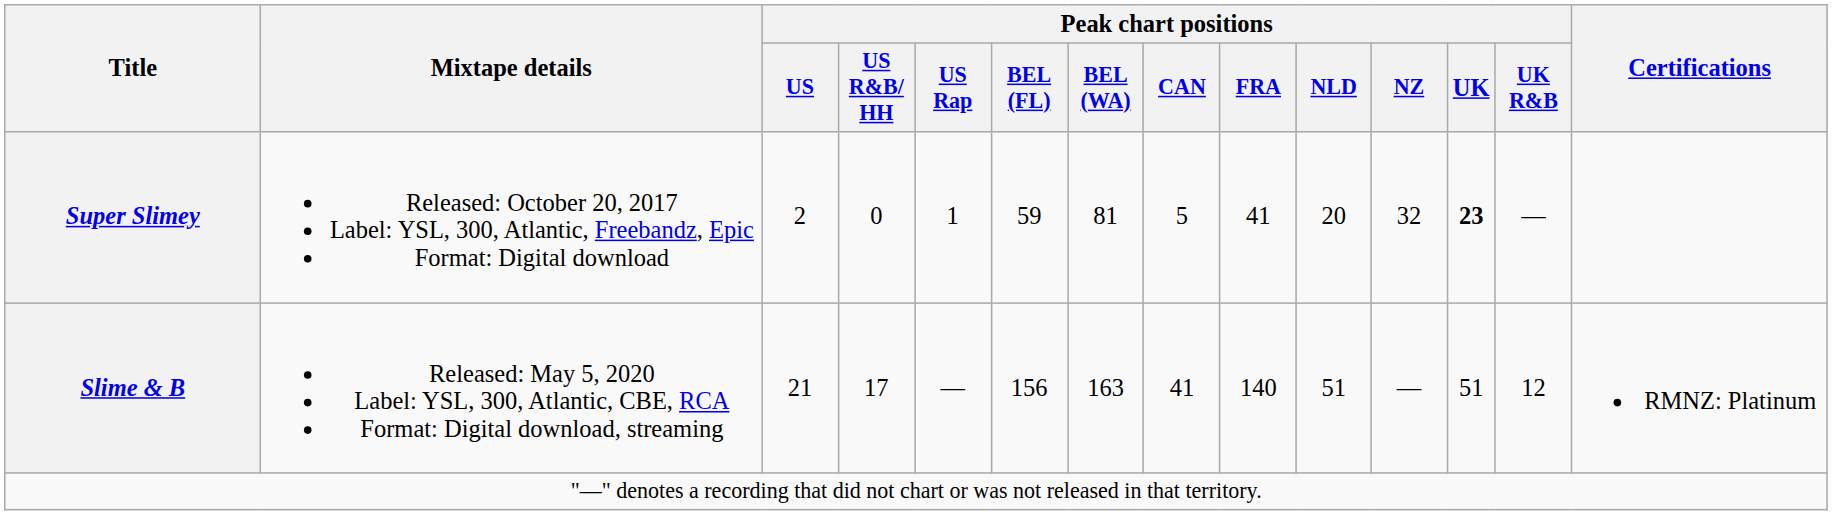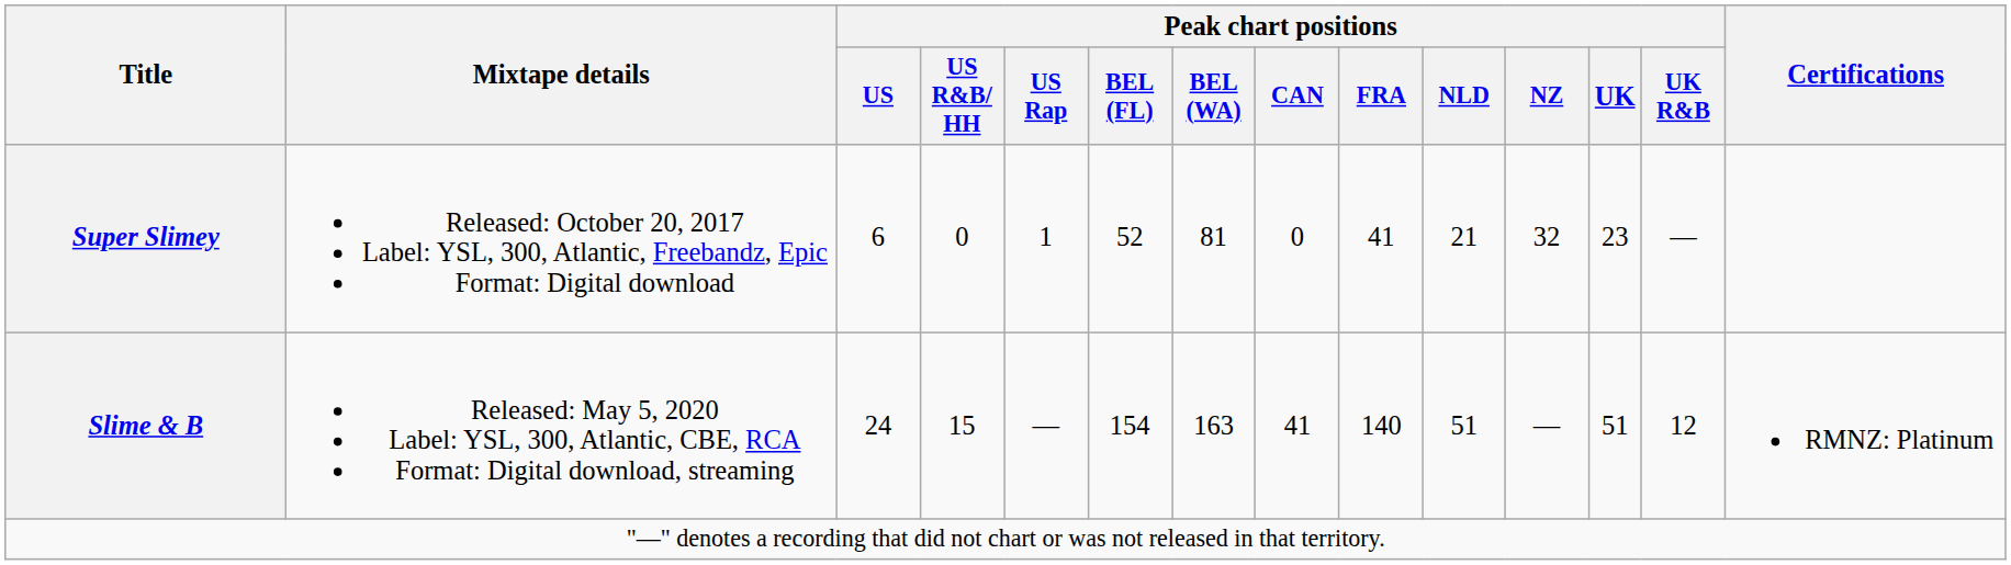Super Slimey | Peak chart positions / US: 2 -> 6
Super Slimey | Peak chart positions / BEL (FL): 59 -> 52
Super Slimey | Peak chart positions / CAN: 5 -> 0
Super Slimey | Peak chart positions / NLD: 20 -> 21
Super Slimey | Peak chart positions / UK: bold -> normal
Slime & B | Peak chart positions / US: 21 -> 24
Slime & B | Peak chart positions / US R&B/ HH: 17 -> 15
Slime & B | Peak chart positions / BEL (FL): 156 -> 154
